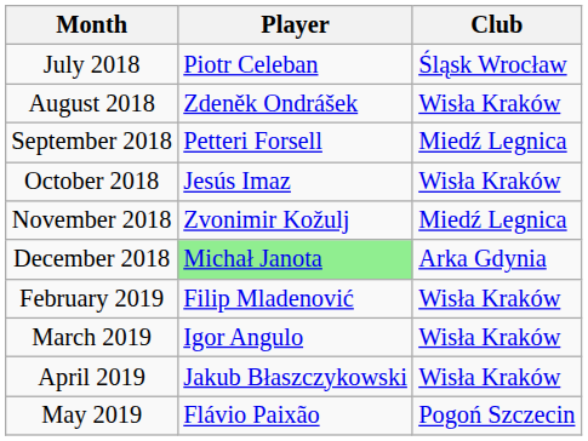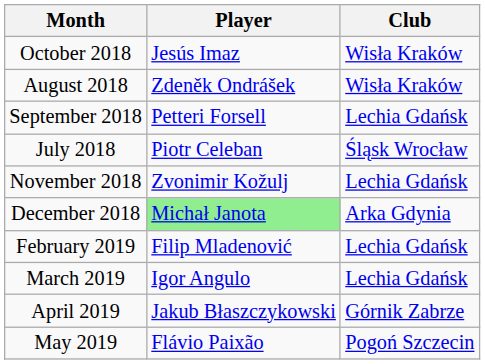rows swapped: July 2018 <-> October 2018
September 2018 | Club: Miedź Legnica -> Lechia Gdańsk
November 2018 | Club: Miedź Legnica -> Lechia Gdańsk
February 2019 | Club: Wisła Kraków -> Lechia Gdańsk
March 2019 | Club: Wisła Kraków -> Lechia Gdańsk
April 2019 | Club: Wisła Kraków -> Górnik Zabrze
